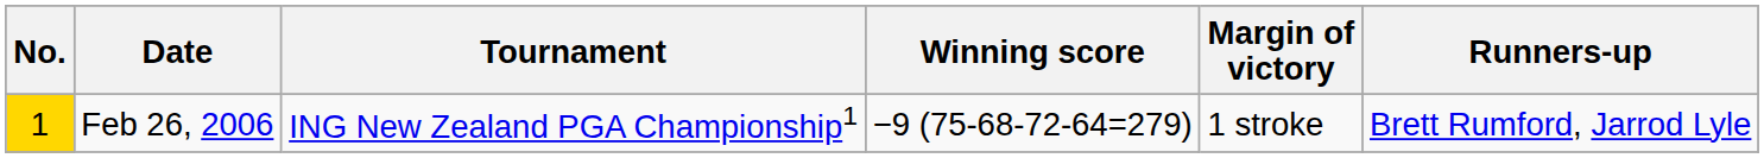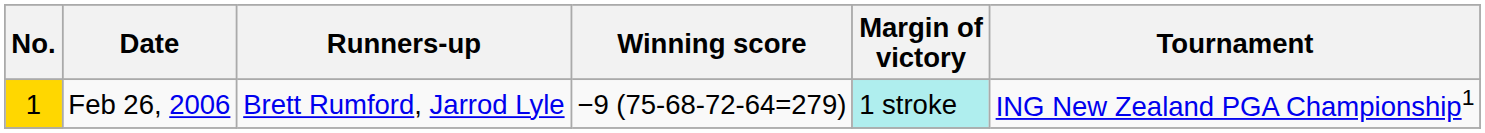columns swapped: Tournament <-> Runners-up
Feb 26, 2006 | Margin of victory: no background -> paleturquoise background
